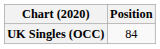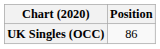UK Singles (OCC) | Position: 84 -> 86
